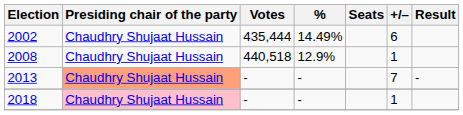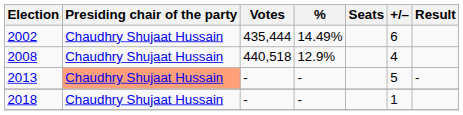2008 | +/–: 1 -> 4
2013 | +/–: 7 -> 5
2018 | Presiding chair of the party: pink background -> no background
